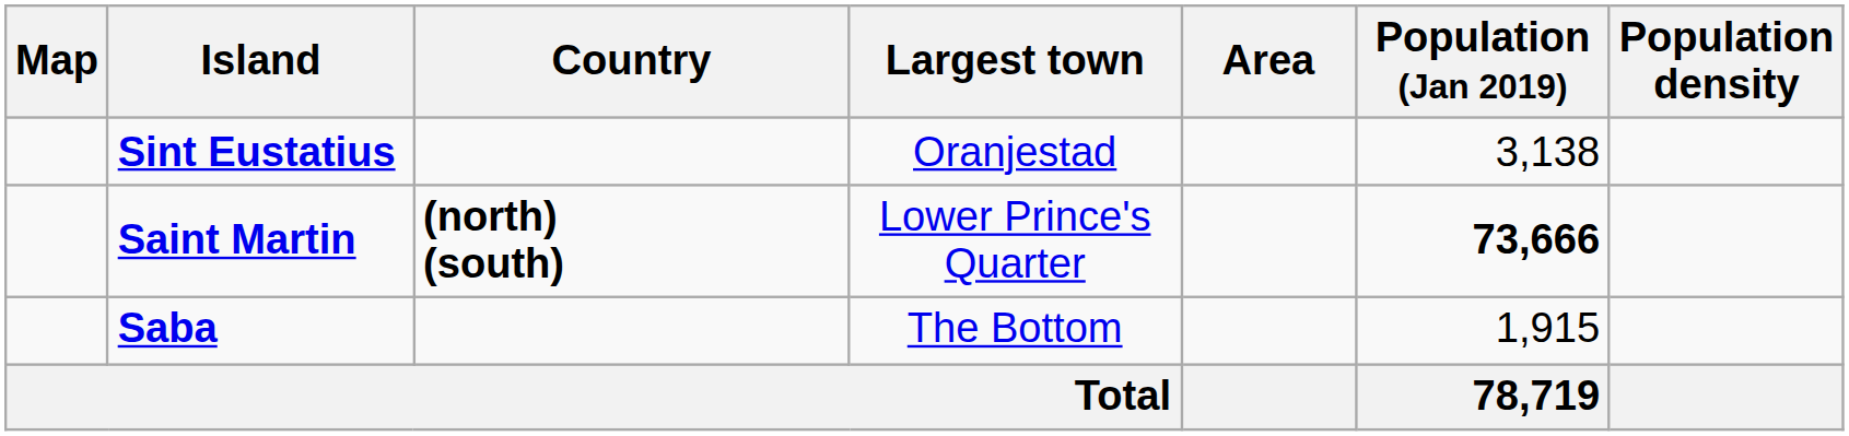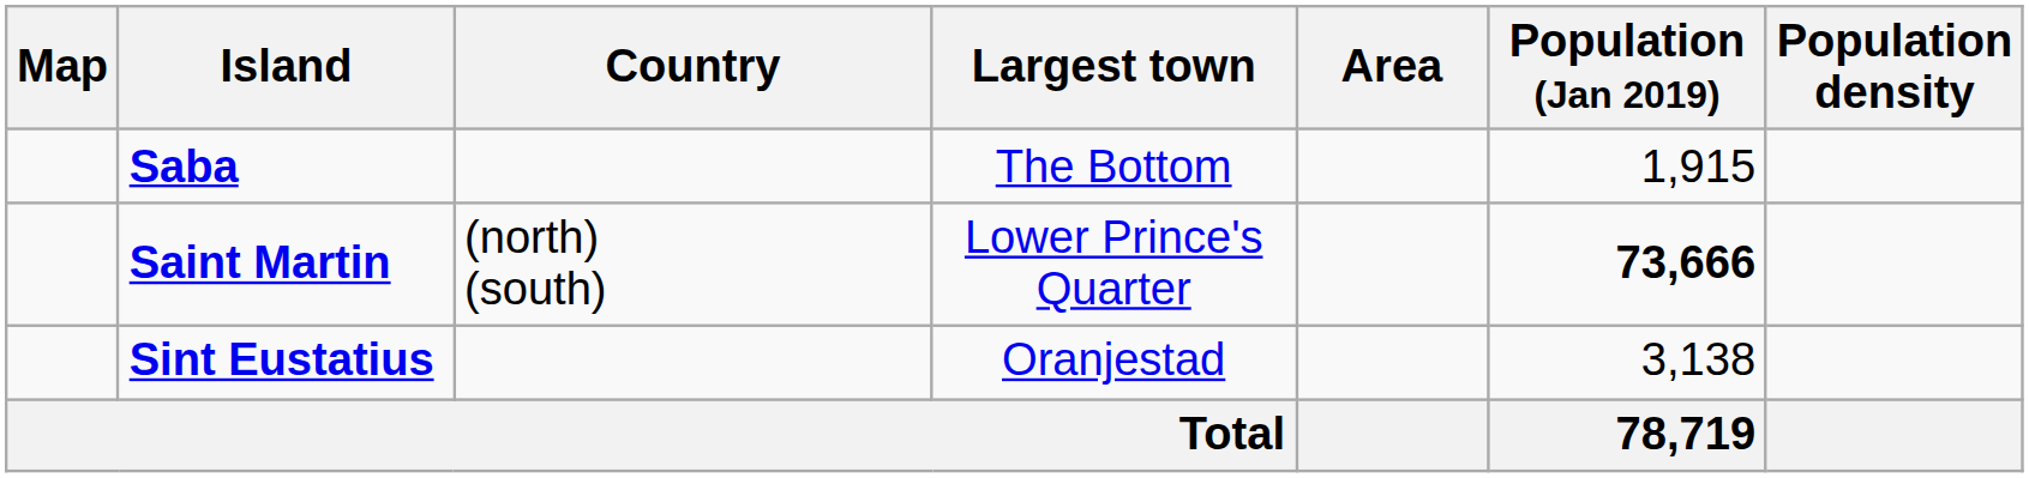rows swapped: Saba <-> Sint Eustatius
Saint Martin | Country: bold -> normal
